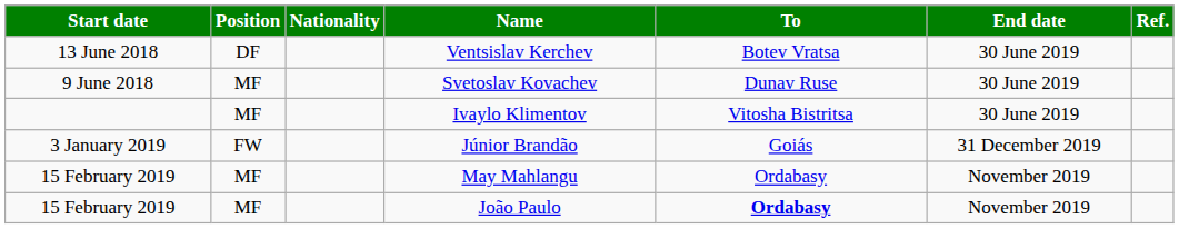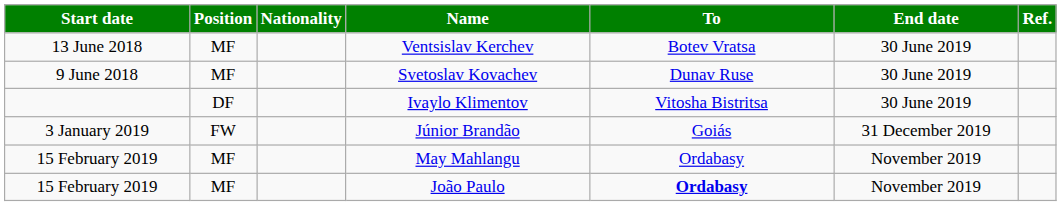Ventsislav Kerchev | Position: DF -> MF
Ivaylo Klimentov | Position: MF -> DF
